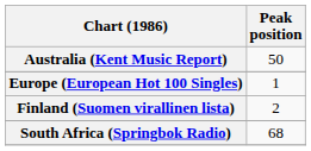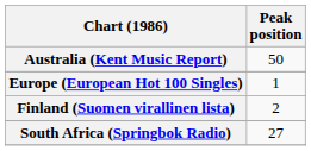South Africa (Springbok Radio) | Peak position: 68 -> 27
